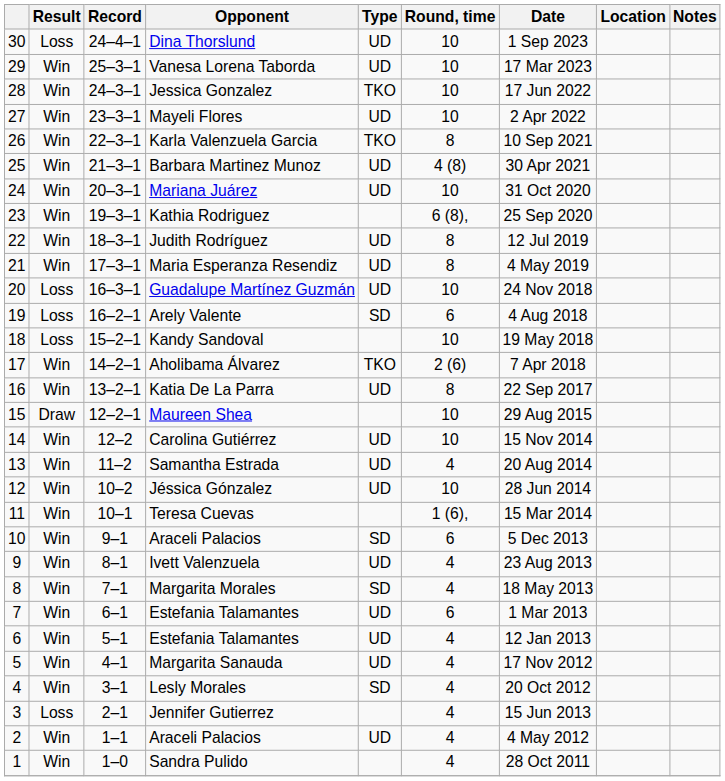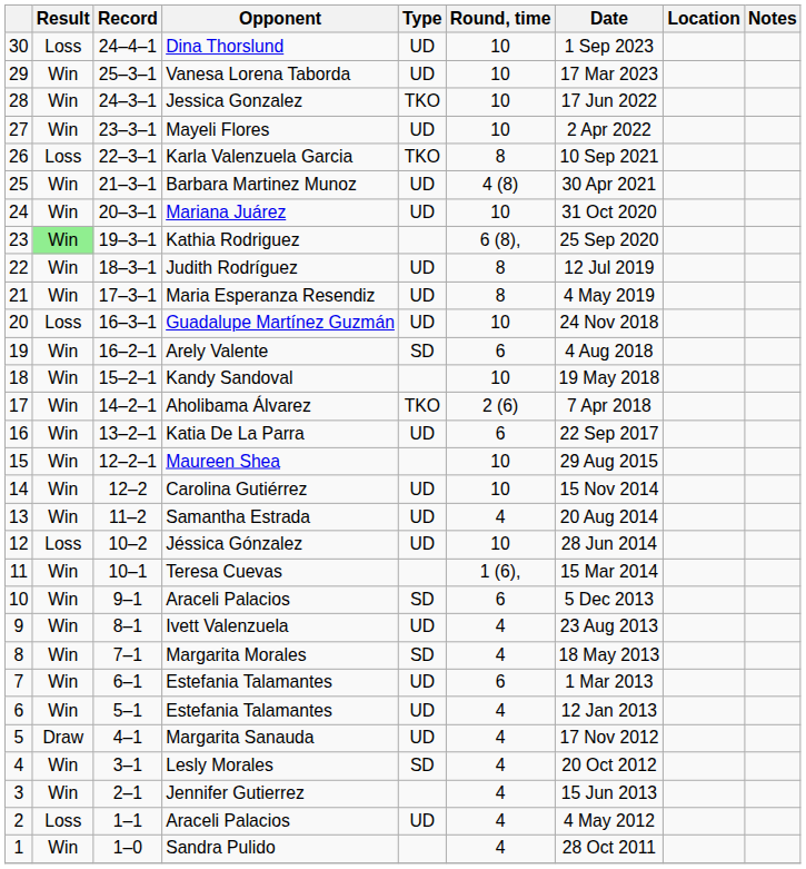Karla Valenzuela Garcia | Result: Win -> Loss
Kathia Rodriguez | Result: no background -> lightgreen background
Arely Valente | Result: Loss -> Win
Kandy Sandoval | Result: Loss -> Win
Katia De La Parra | Round, time: 8 -> 6
Maureen Shea | Result: Draw -> Win
Jéssica Gónzalez | Result: Win -> Loss
Margarita Sanauda | Result: Win -> Draw
Jennifer Gutierrez | Result: Loss -> Win
2 / Araceli Palacios | Result: Win -> Loss
